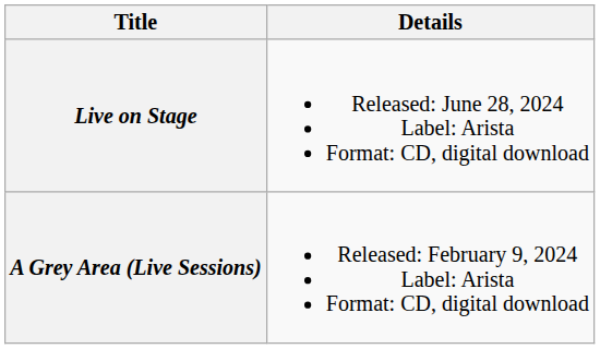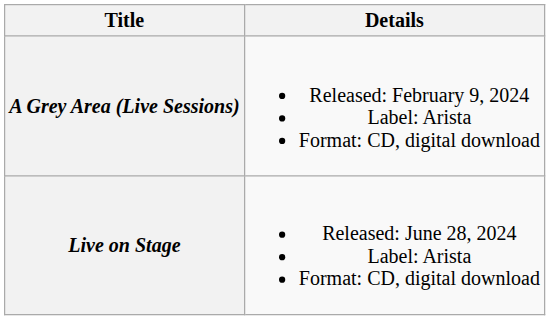rows swapped: A Grey Area (Live Sessions) <-> Live on Stage
